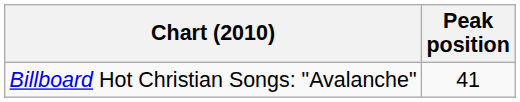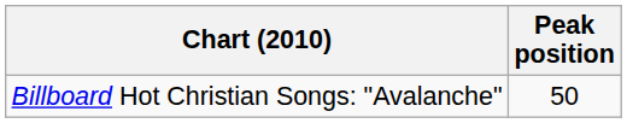Billboard Hot Christian Songs: "Avalanche" | Peak position: 41 -> 50
